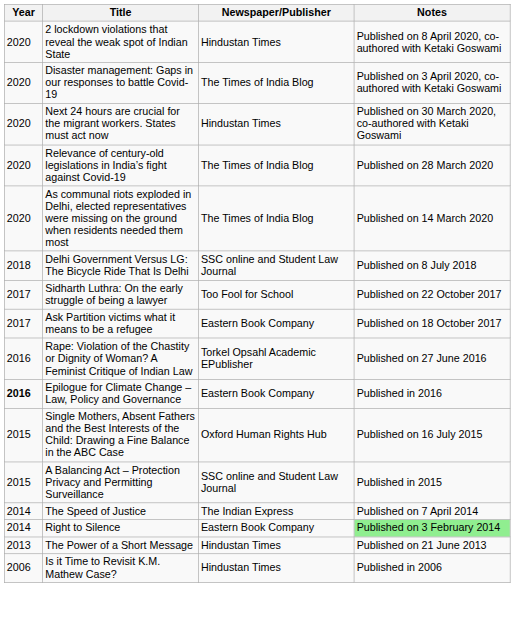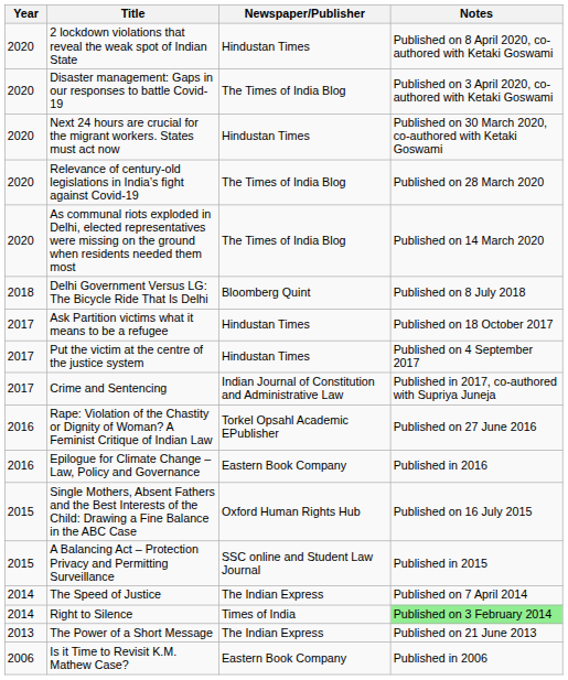Delhi Government Versus LG: The Bicycle Ride That Is Delhi | Newspaper/Publisher: SSC online and Student Law Journal -> Bloomberg Quint
- row: 2017 | Sidharth Luthra: On the early struggle of being a lawyer | Too Fool for School | Published on 22 October 2017
Ask Partition victims what it means to be a refugee | Newspaper/Publisher: Eastern Book Company -> Hindustan Times
+ row: 2017 | Put the victim at the centre of the justice system | Hindustan Times | Published on 4 September 2017
+ row: 2017 | Crime and Sentencing | Indian Journal of Constitution and Administrative Law | Published in 2017, co-authored with Supriya Juneja
Epilogue for Climate Change – Law, Policy and Governance | Year: bold -> normal
Right to Silence | Newspaper/Publisher: Eastern Book Company -> Times of India
The Power of a Short Message | Newspaper/Publisher: Hindustan Times -> The Indian Express
Is it Time to Revisit K.M. Mathew Case? | Newspaper/Publisher: Hindustan Times -> Eastern Book Company
